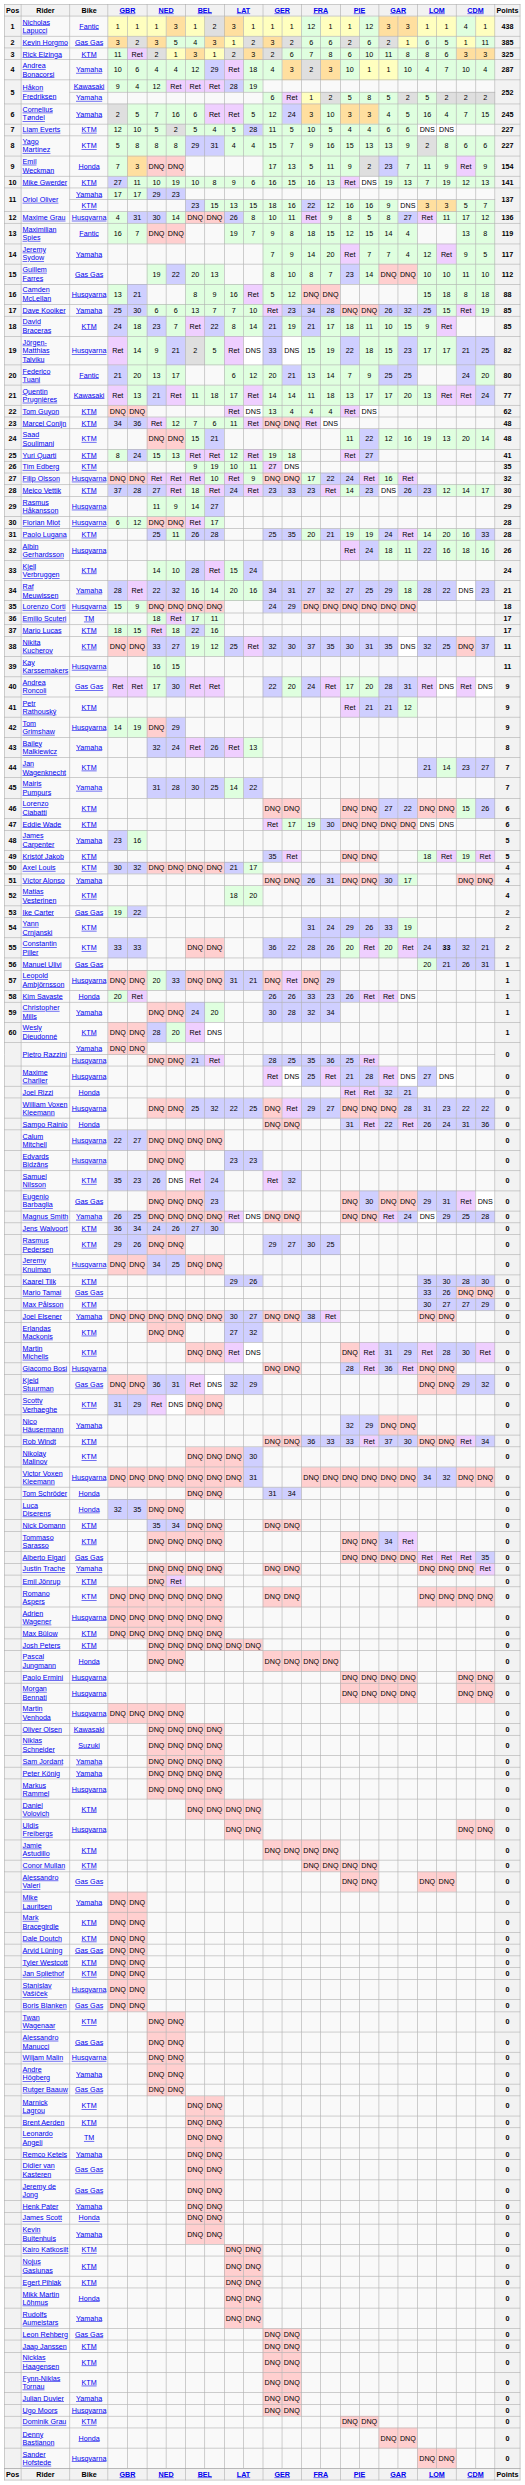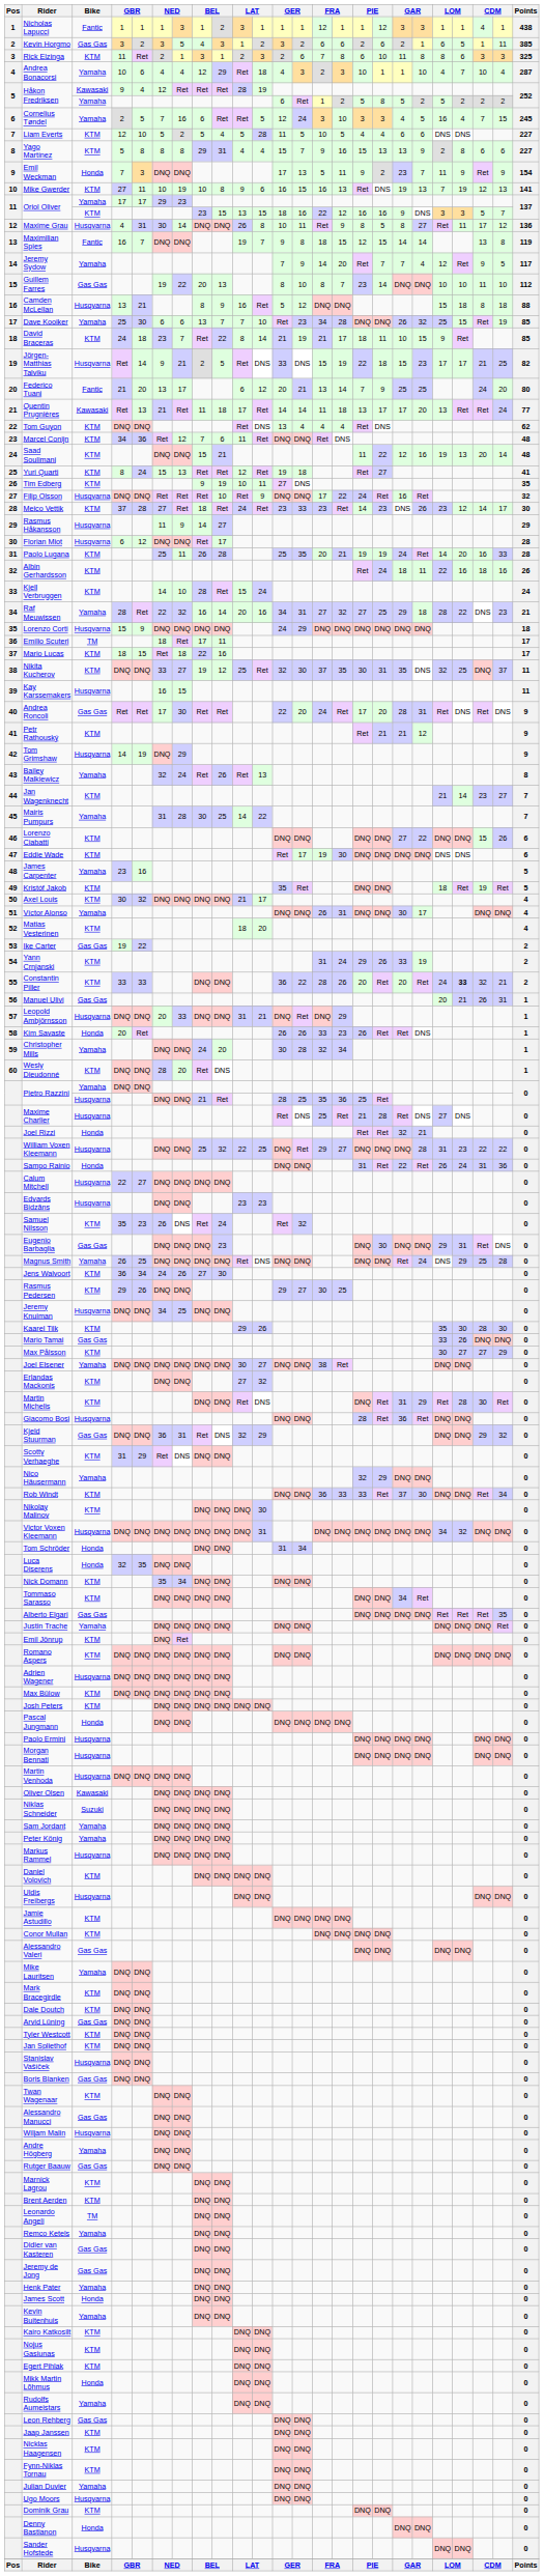Maximilian Spies | column 19: 4 -> 14
Albin Gerhardsson | Bike: Husqvarna -> KTM
